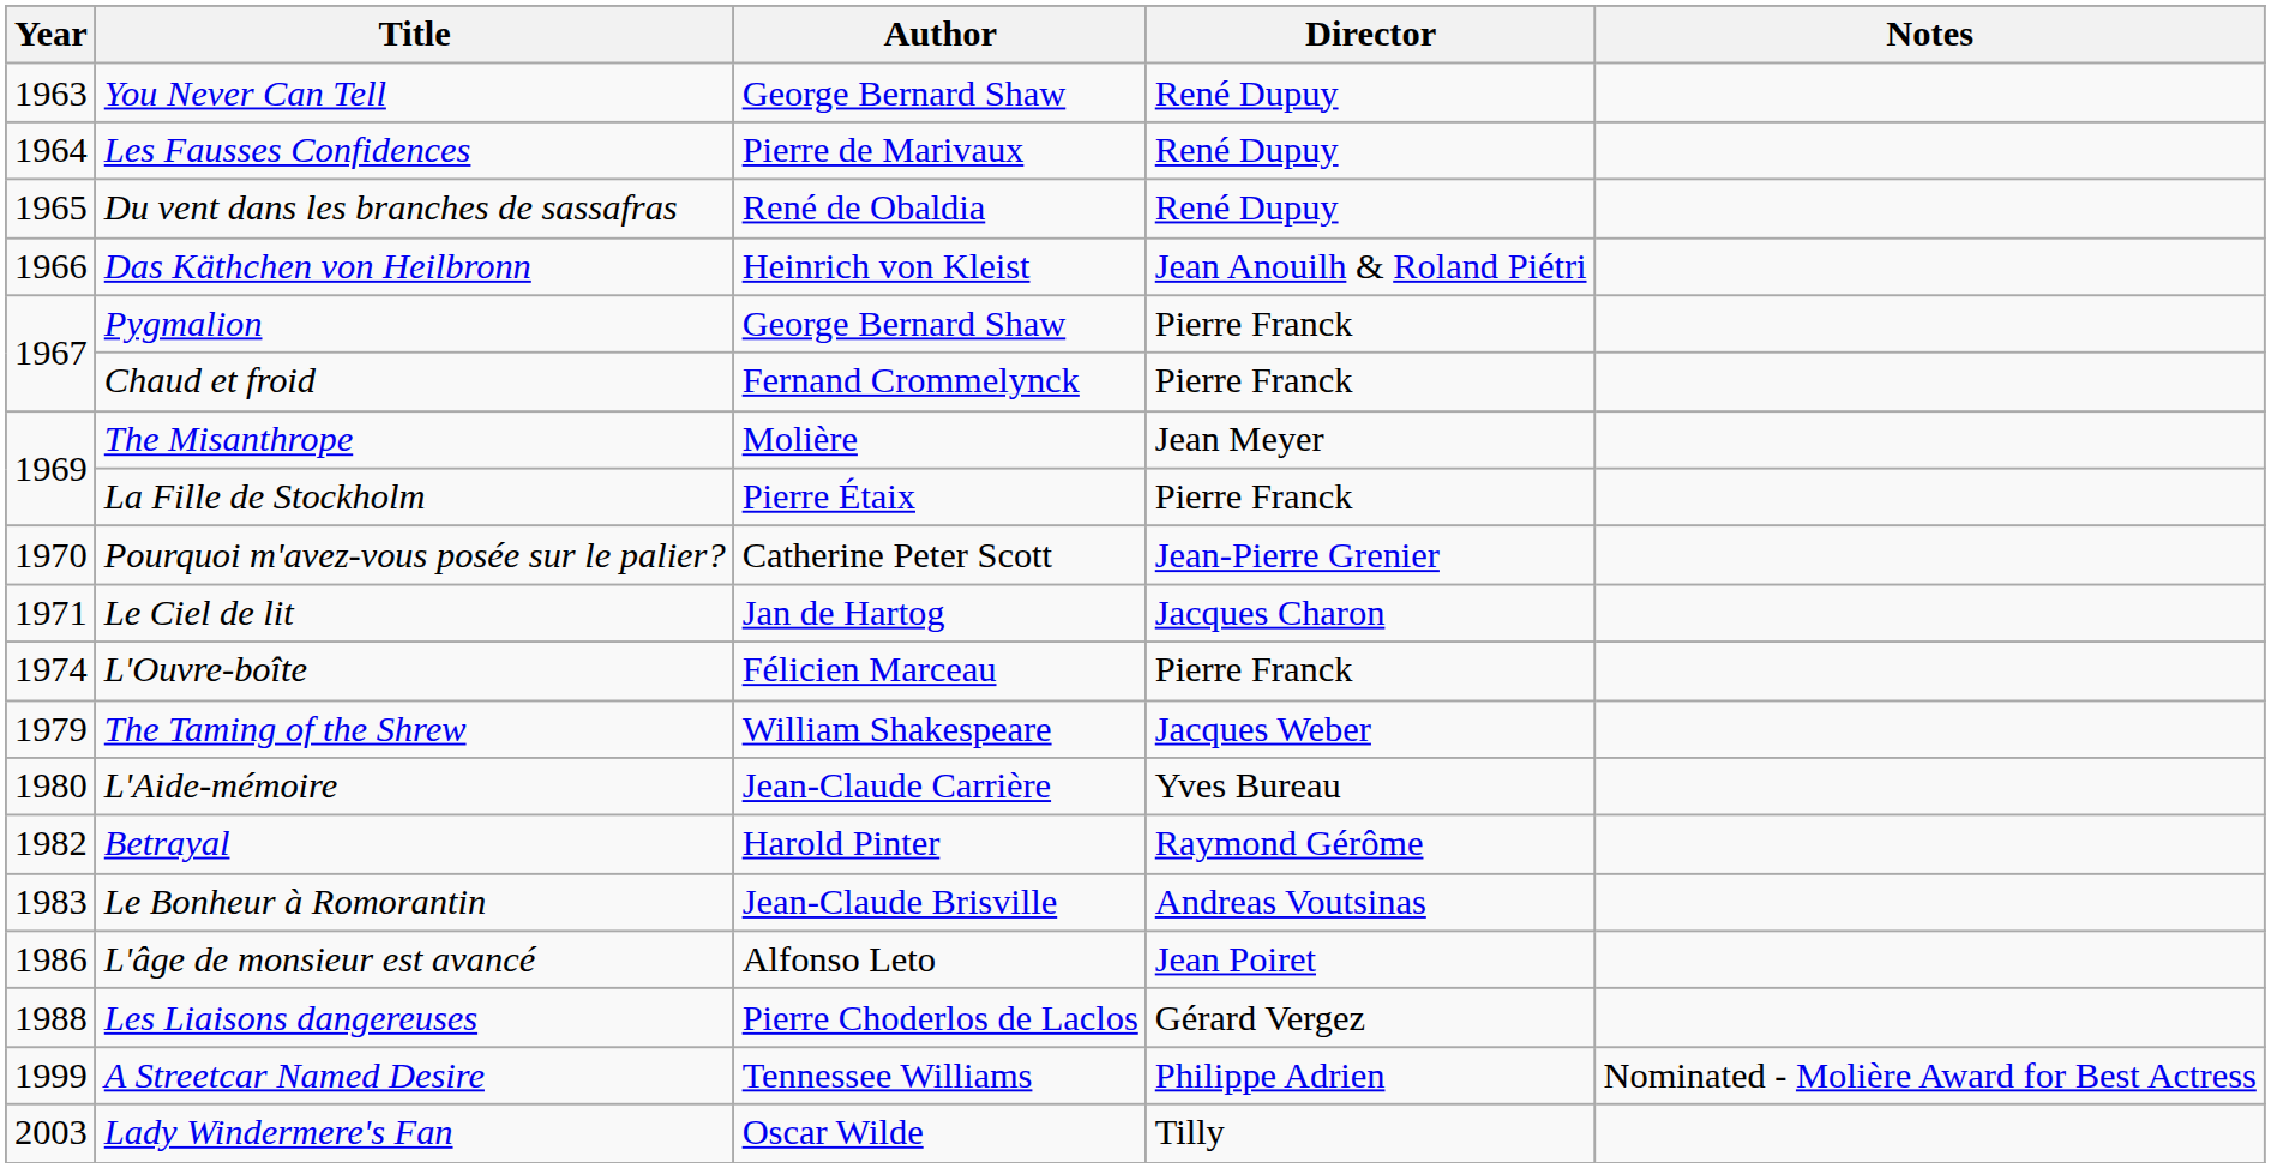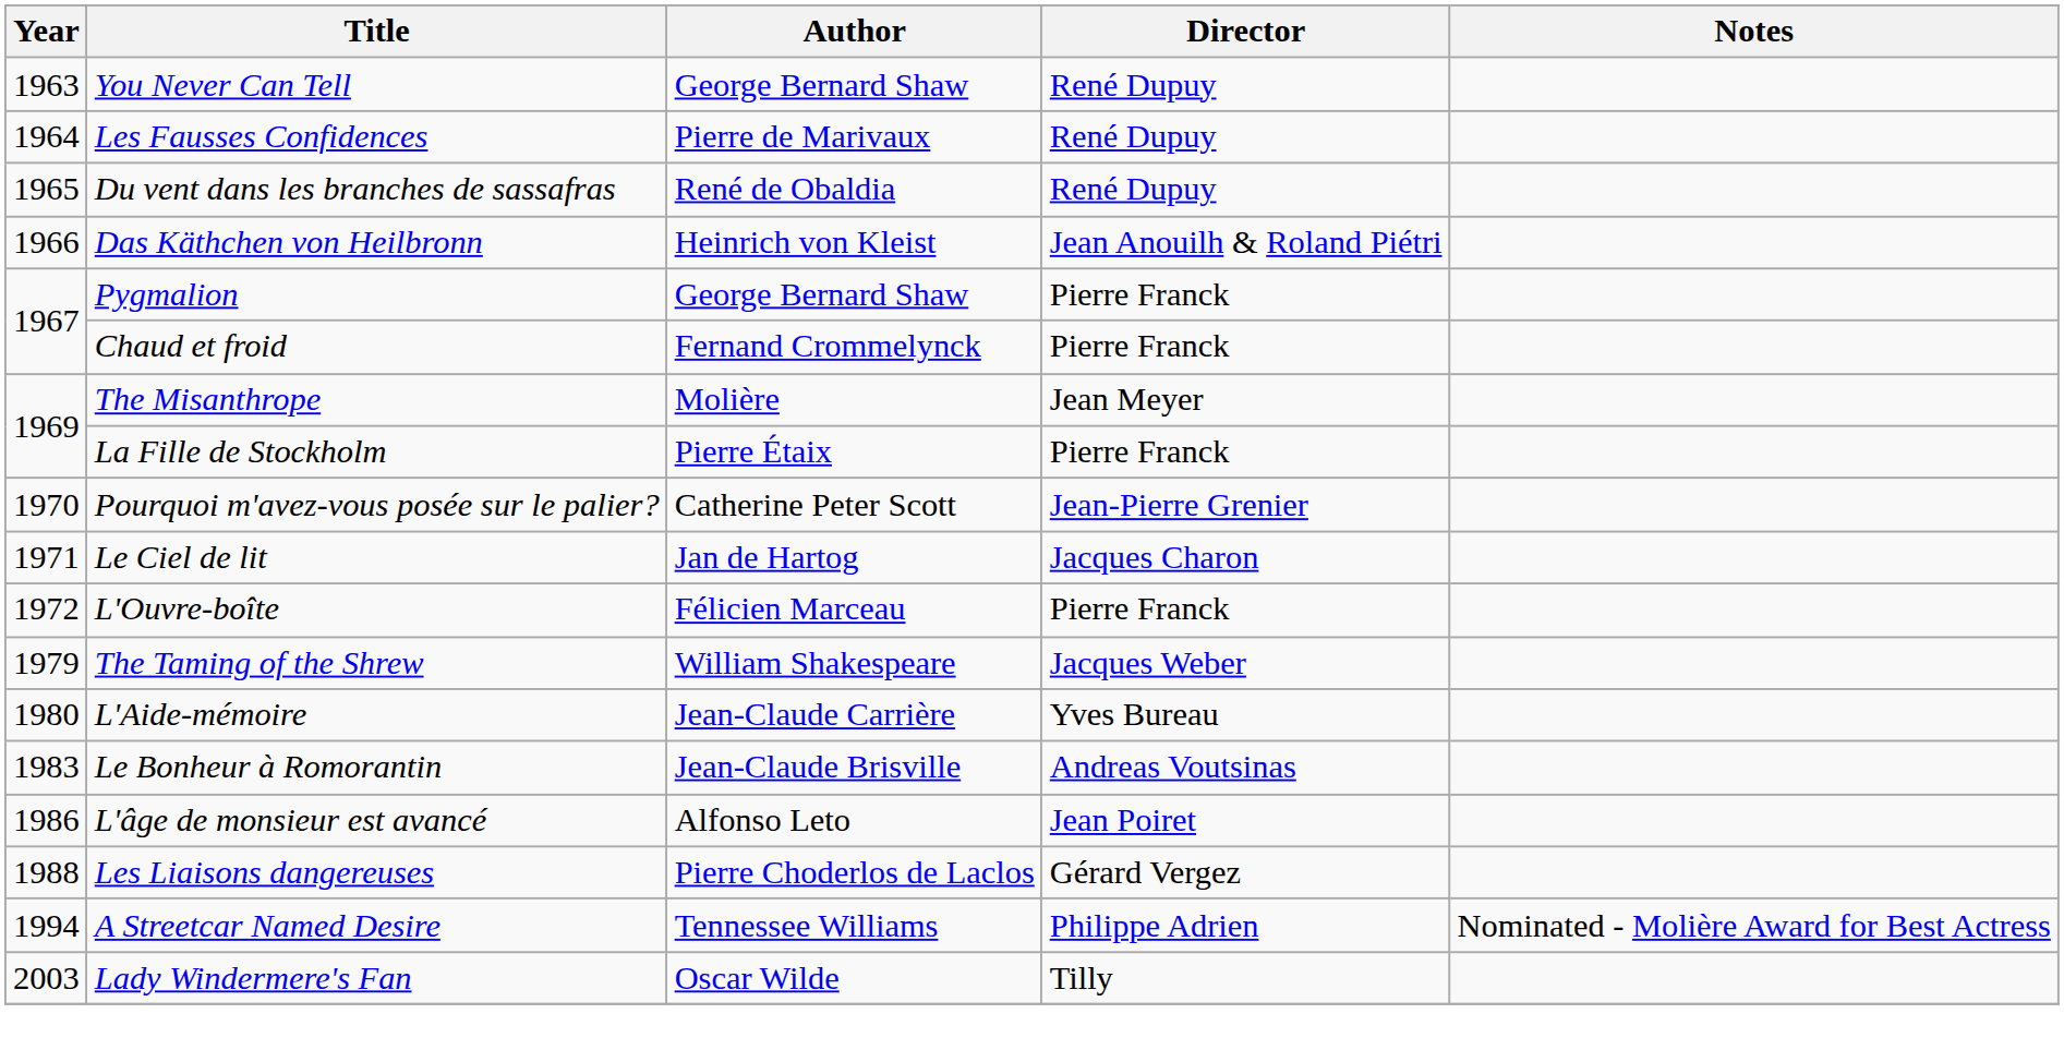L'Ouvre-boîte | Year: 1974 -> 1972
- row: 1982 | Betrayal | Harold Pinter | Raymond Gérôme
A Streetcar Named Desire | Year: 1999 -> 1994
